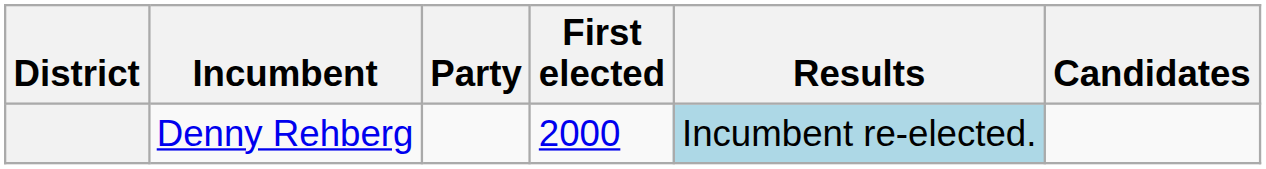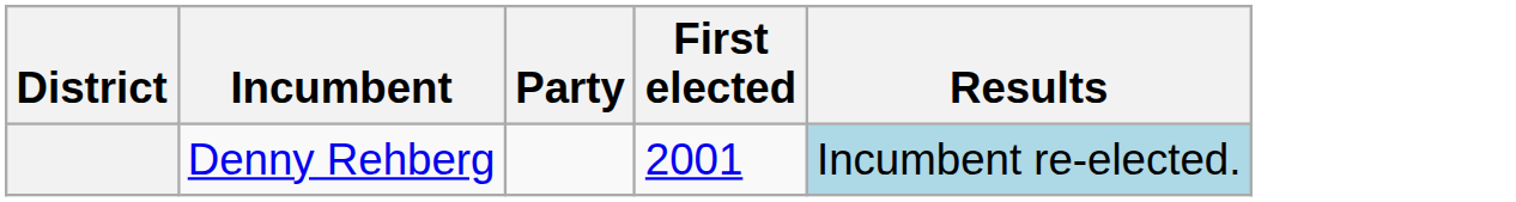- column: Candidates
Denny Rehberg | First elected: 2000 -> 2001
